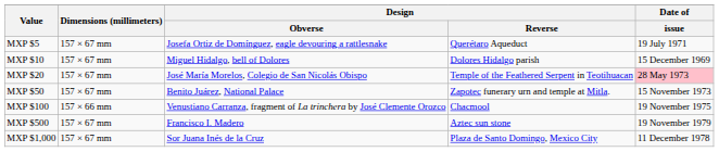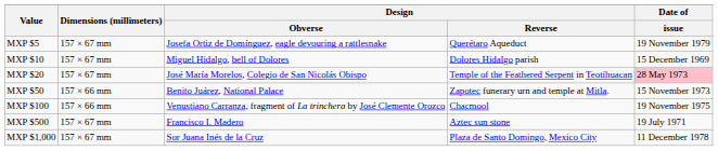MXP $5 | Date of / issue: 19 July 1971 -> 19 November 1979
MXP $50 | Dimensions (millimeters): 157 × 67 mm -> 157 × 66 mm
MXP $500 | Date of / issue: 19 November 1979 -> 19 July 1971
